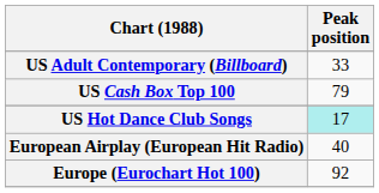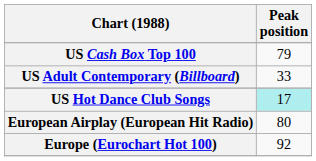rows swapped: US Adult Contemporary (Billboard) <-> US Cash Box Top 100
European Airplay (European Hit Radio) | Peak position: 40 -> 80
